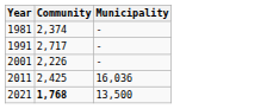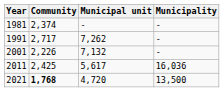+ column: Municipal unit | - | 7,262 | 7,132 | 5,617 | 4,720
